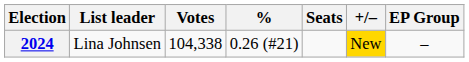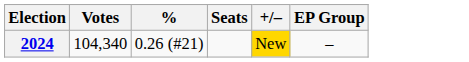- column: List leader | Lina Johnsen
2024 | Votes: 104,338 -> 104,340
